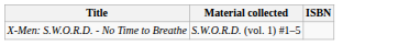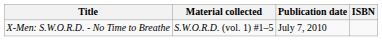+ column: Publication date | July 7, 2010
